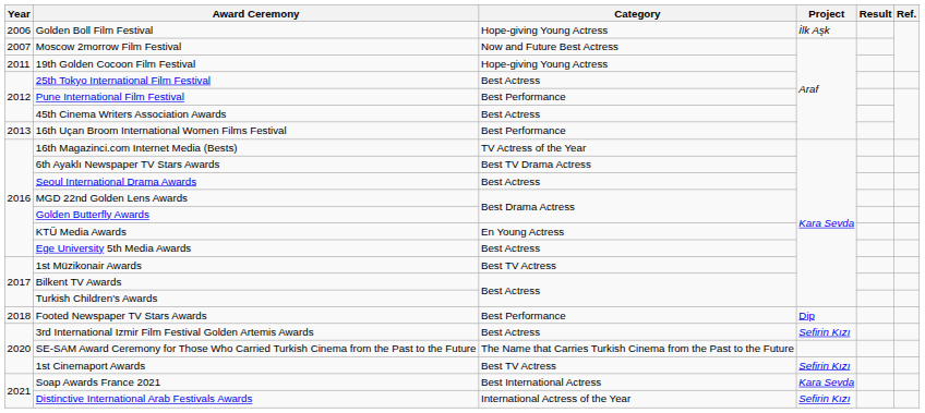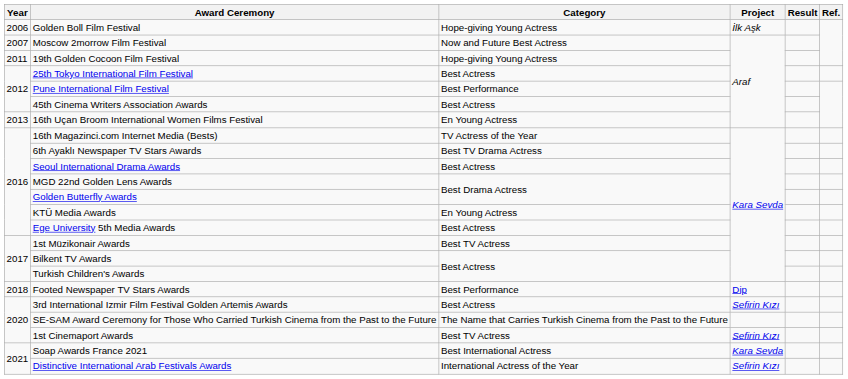16th Uçan Broom International Women Films Festival | Category: Best Performance -> En Young Actress
